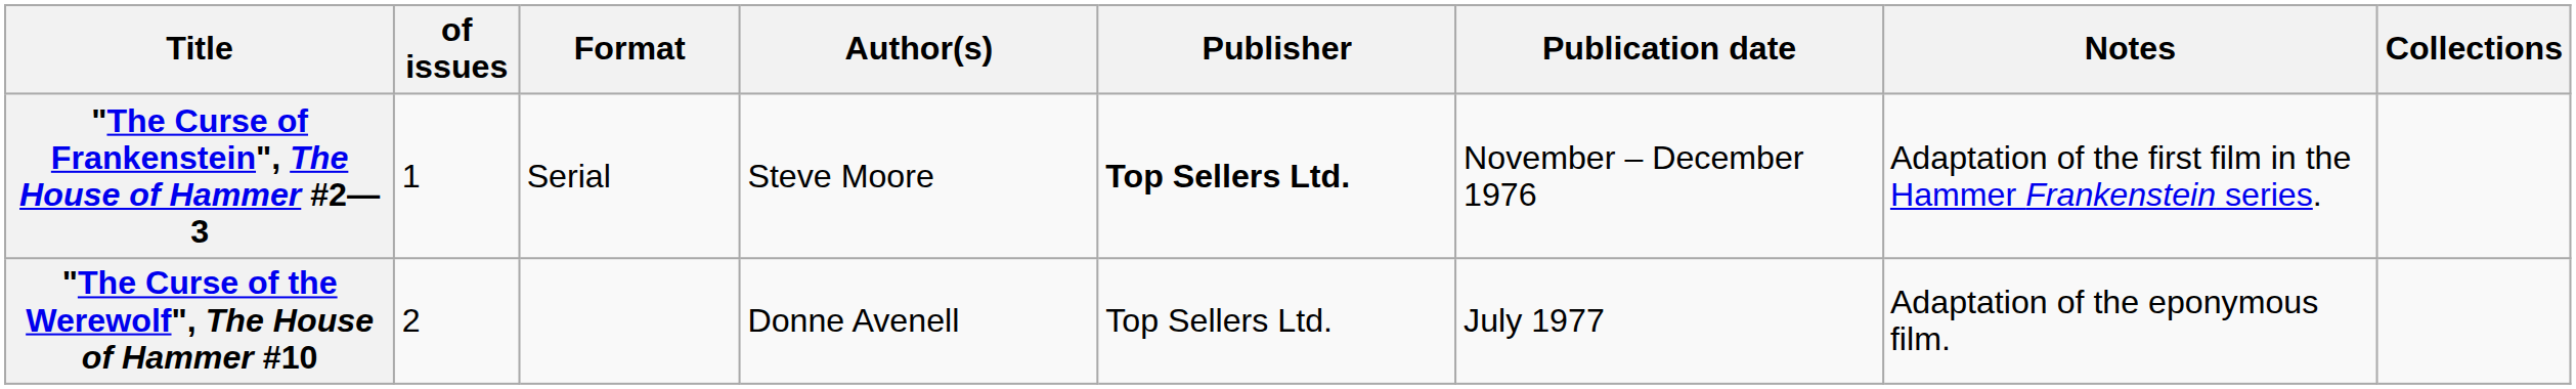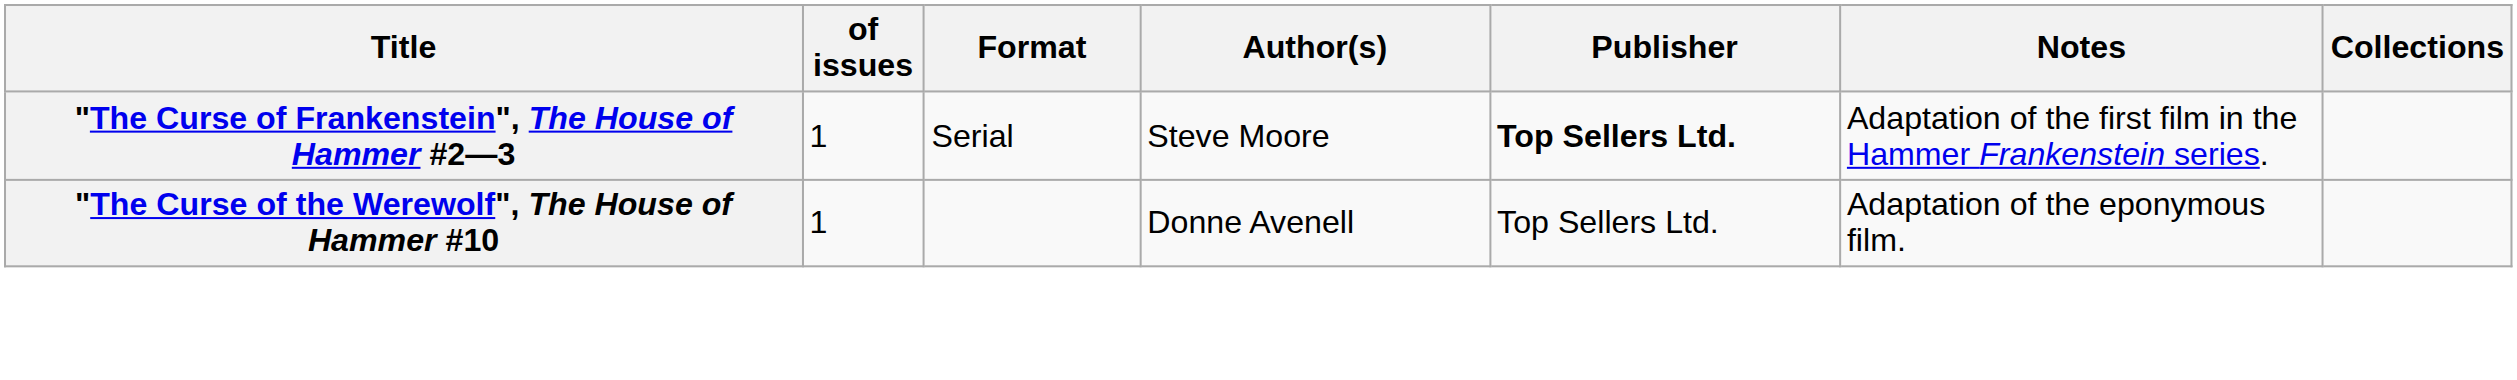- column: Publication date | November – December 1976 | July 1977
"The Curse of the Werewolf", The House of Hammer #10 | of issues: 2 -> 1
